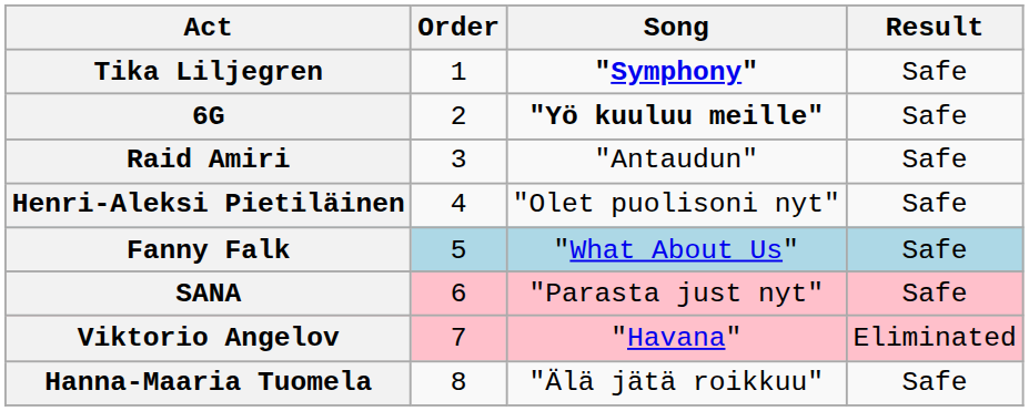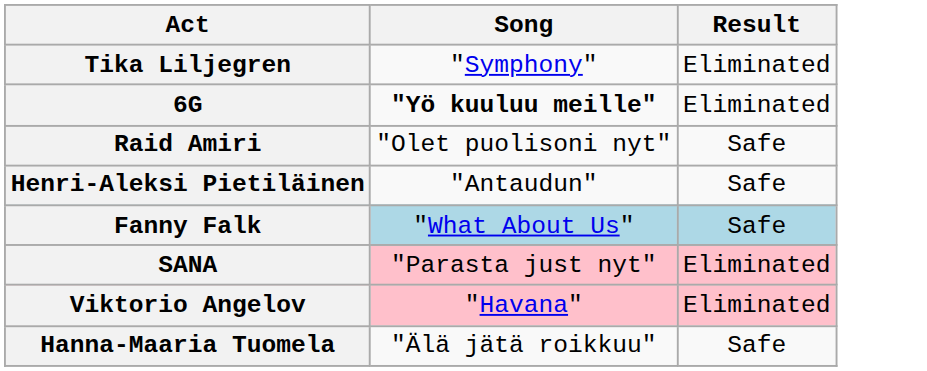- column: Order | 1 | 2 | 3 | 4 | 5 | 6 | 7 | 8
Tika Liljegren | Song: bold -> normal
Tika Liljegren | Result: Safe -> Eliminated
6G | Result: Safe -> Eliminated
Raid Amiri | Song: "Antaudun" -> "Olet puolisoni nyt"
Henri-Aleksi Pietiläinen | Song: "Olet puolisoni nyt" -> "Antaudun"
SANA | Result: Safe -> Eliminated
